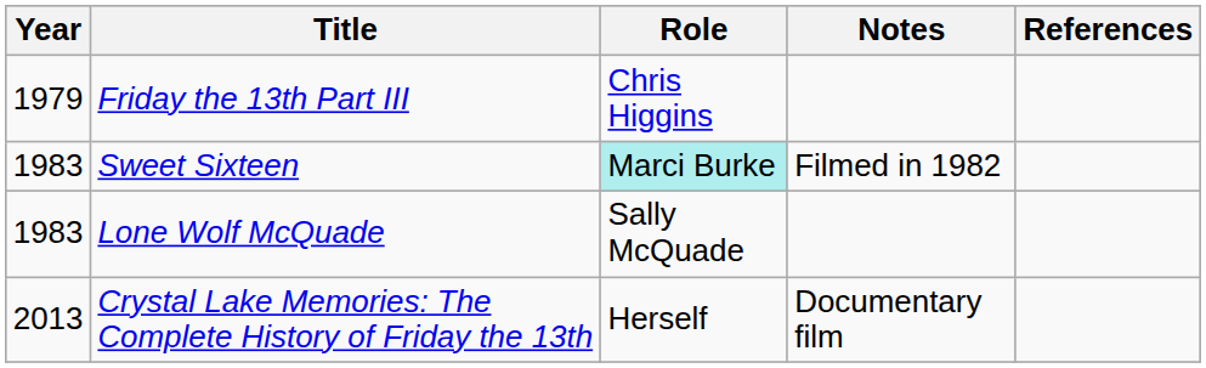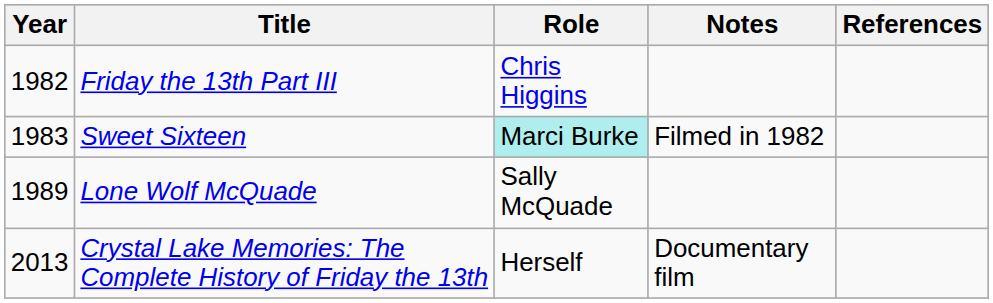Friday the 13th Part III | Year: 1979 -> 1982
Lone Wolf McQuade | Year: 1983 -> 1989
